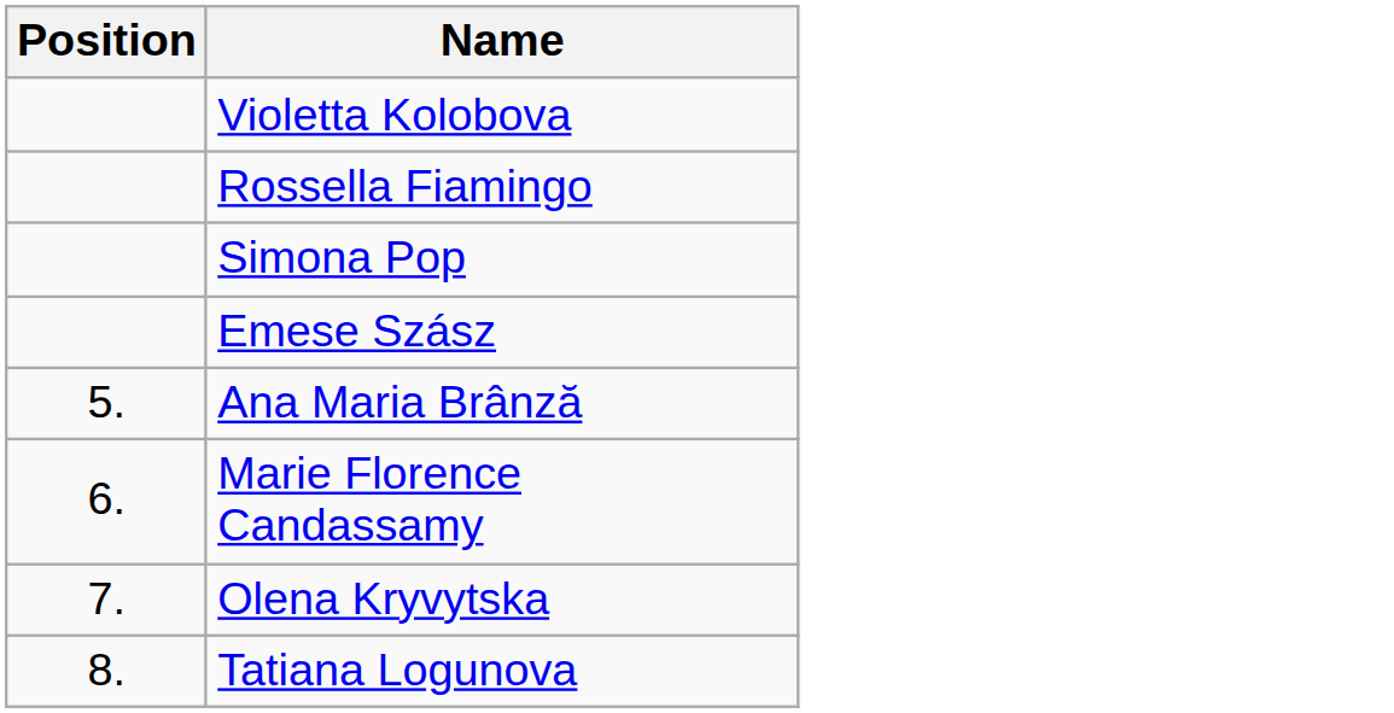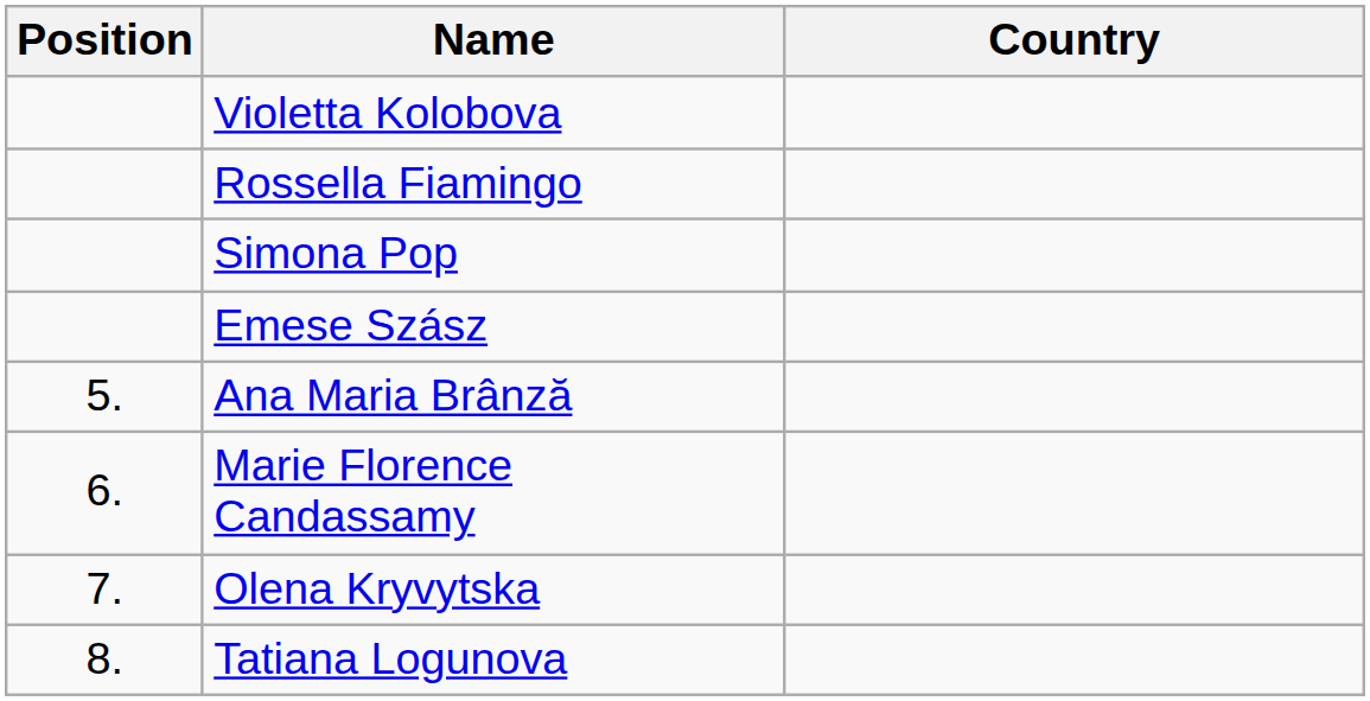+ column: Country
